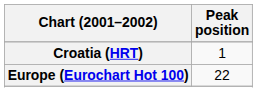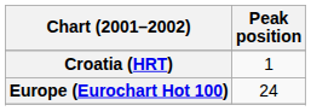Europe (Eurochart Hot 100) | Peak position: 22 -> 24
